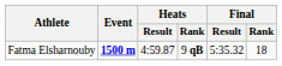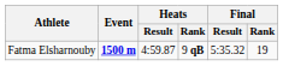Fatma Elsharnouby | Final / Rank: 18 -> 19
